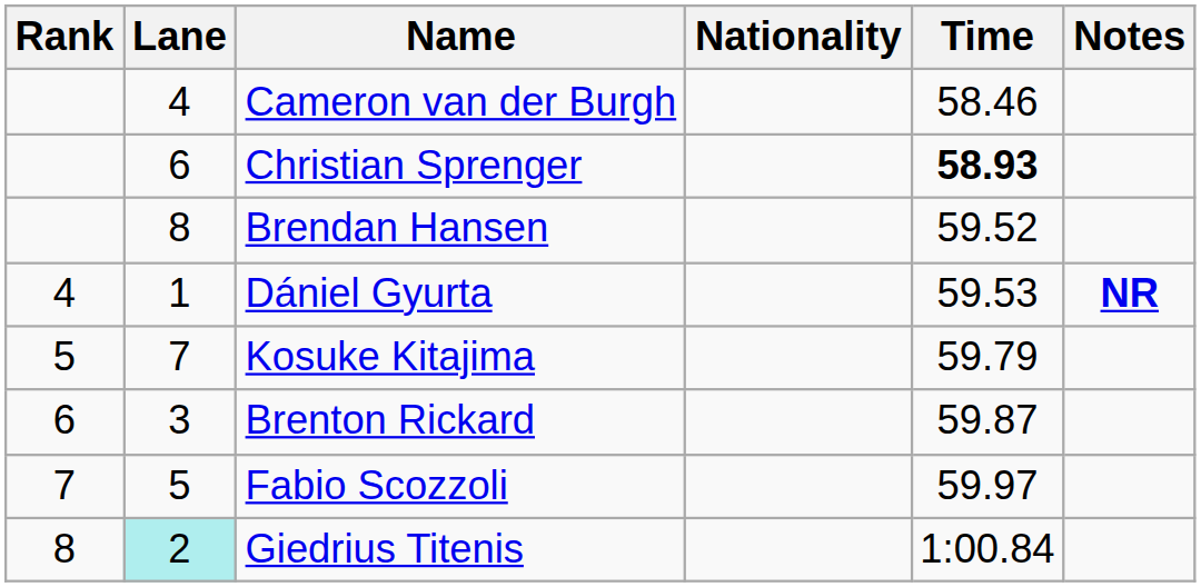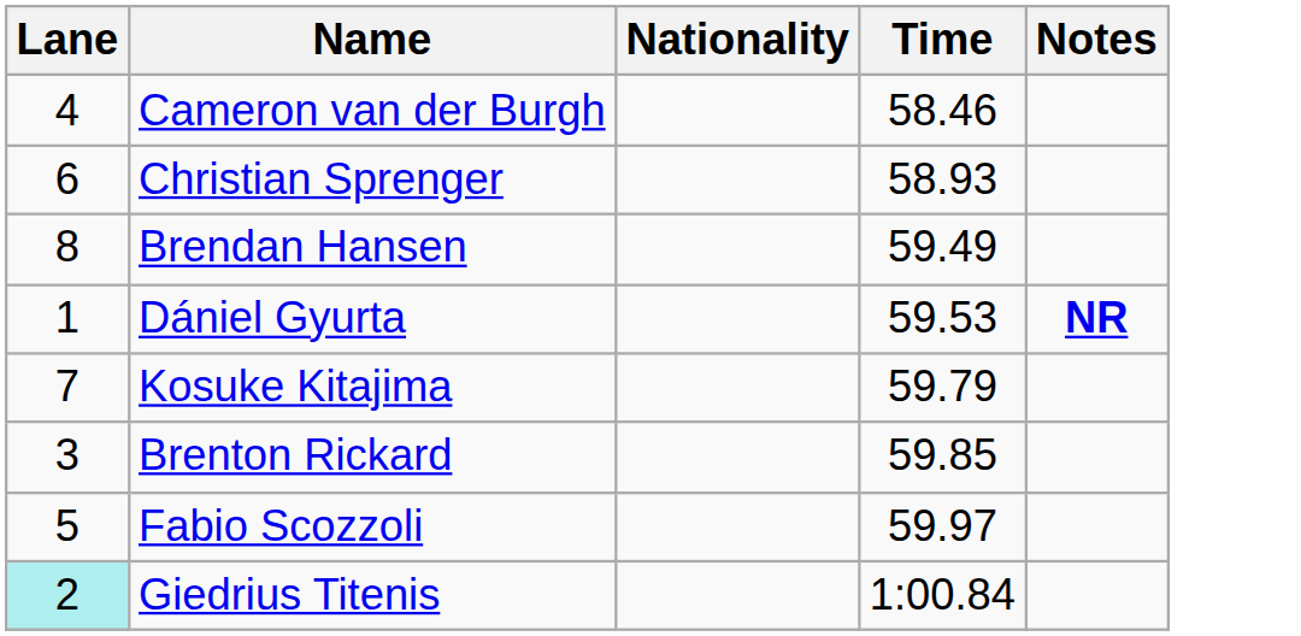- column: Rank | 4 | 5 | 6 | 7 | 8
Christian Sprenger | Time: bold -> normal
Brendan Hansen | Time: 59.52 -> 59.49
Brenton Rickard | Time: 59.87 -> 59.85
